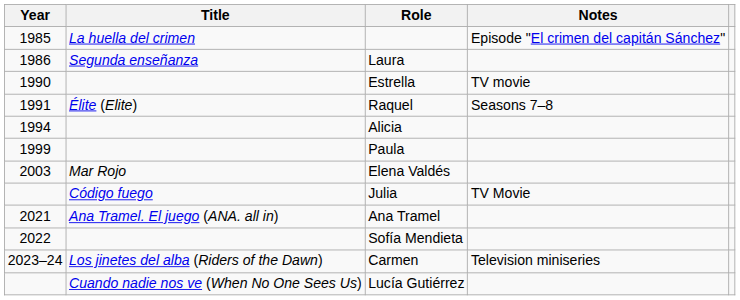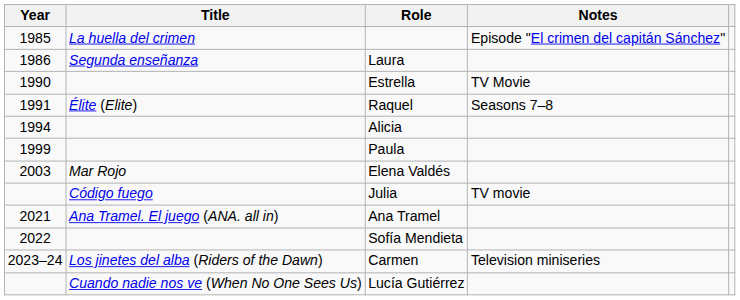Estrella | Notes: TV movie -> TV Movie
Julia | Notes: TV Movie -> TV movie
